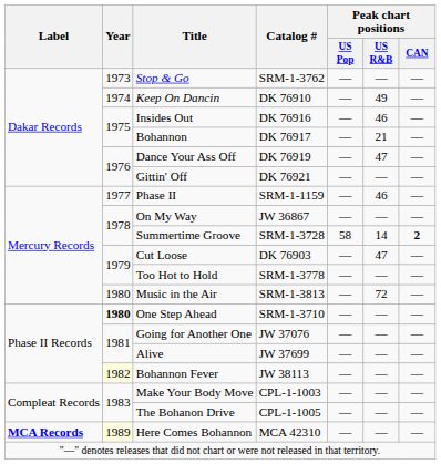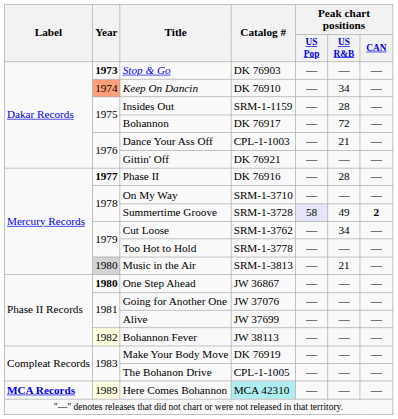Stop & Go | Year: normal -> bold
Stop & Go | Catalog #: SRM-1-3762 -> DK 76903
Keep On Dancin | Year: no background -> lightsalmon background
Keep On Dancin | Peak chart positions / US R&B: 49 -> 34
Insides Out | Catalog #: DK 76916 -> SRM-1-1159
Insides Out | Peak chart positions / US R&B: 46 -> 28
Bohannon | Peak chart positions / US R&B: 21 -> 72
Dance Your Ass Off | Catalog #: DK 76919 -> CPL-1-1003
Dance Your Ass Off | Peak chart positions / US R&B: 47 -> 21
Phase II | Year: normal -> bold
Phase II | Catalog #: SRM-1-1159 -> DK 76916
Phase II | Peak chart positions / US R&B: 46 -> 28
On My Way | Catalog #: JW 36867 -> SRM-1-3710
Summertime Groove | Peak chart positions / US Pop: no background -> lavender background
Summertime Groove | Peak chart positions / US R&B: 14 -> 49
Cut Loose | Catalog #: DK 76903 -> SRM-1-3762
Cut Loose | Peak chart positions / US R&B: 47 -> 34
Music in the Air | Year: no background -> lightgrey background
Music in the Air | Peak chart positions / US R&B: 72 -> 21
One Step Ahead | Catalog #: SRM-1-3710 -> JW 36867
Make Your Body Move | Catalog #: CPL-1-1003 -> DK 76919
Here Comes Bohannon | Catalog #: no background -> paleturquoise background
